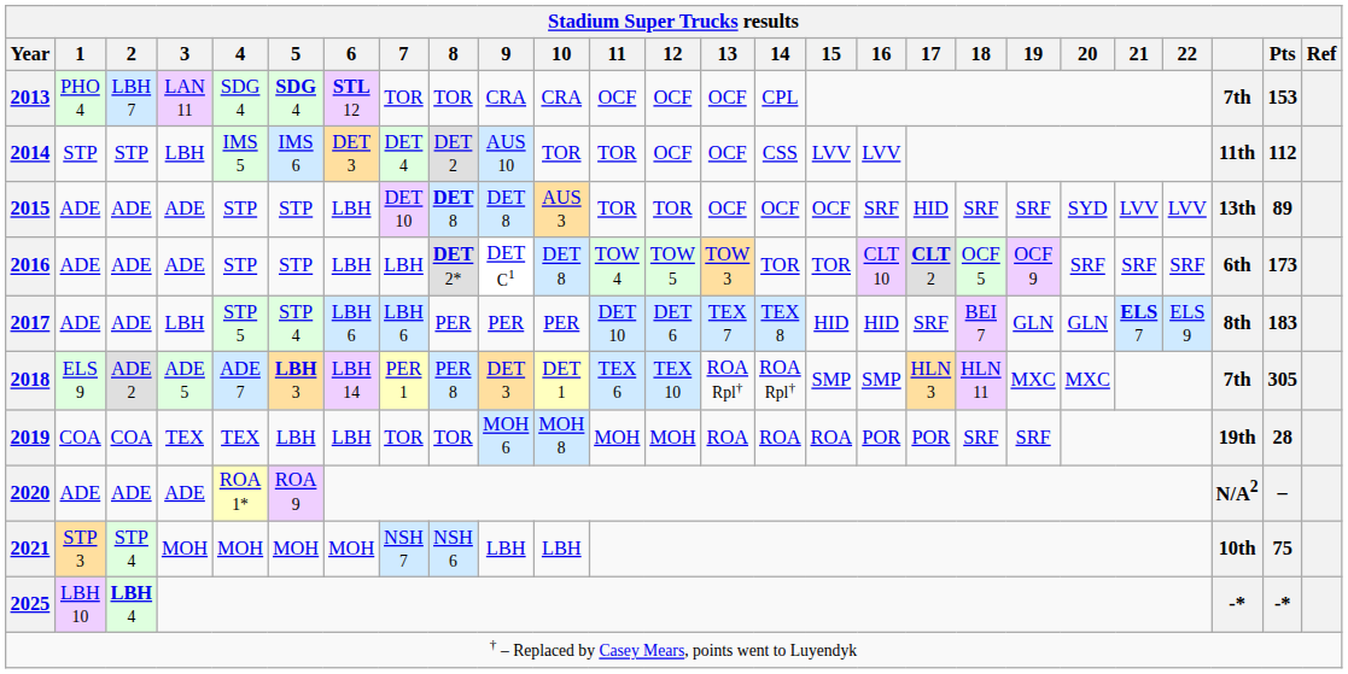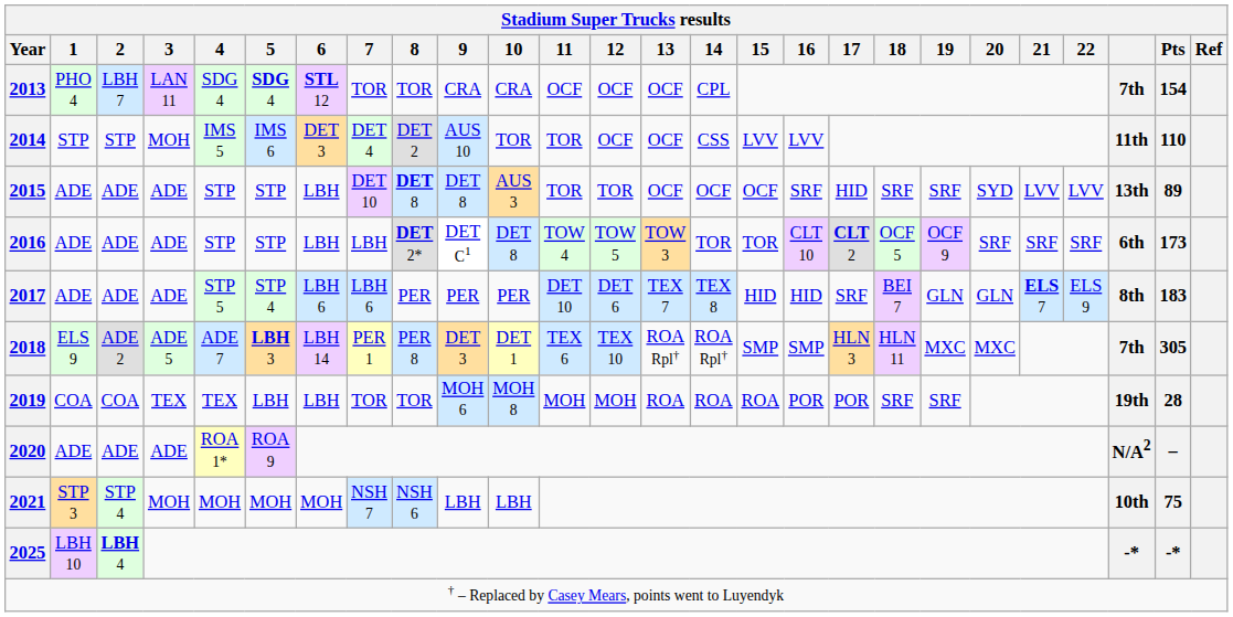2013 | Pts: 153 -> 154
2014 | 3: LBH -> MOH
2014 | Pts: 112 -> 110
2017 | 3: LBH -> ADE
